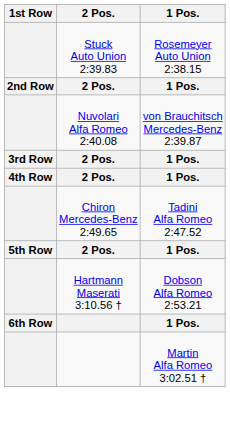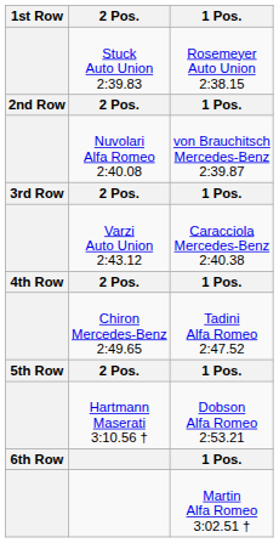+ row: Varzi Auto Union 2:43.12 | Caracciola Mercedes-Benz 2:40.38
